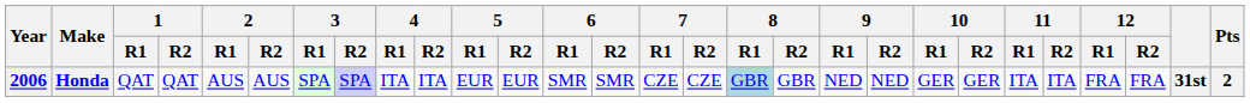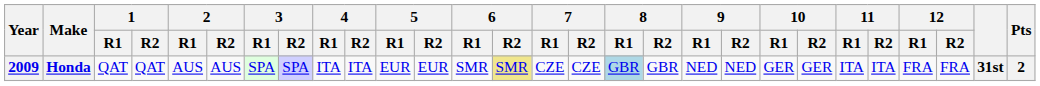Honda | Year: 2006 -> 2009
Honda | 6 / R2: no background -> khaki background
